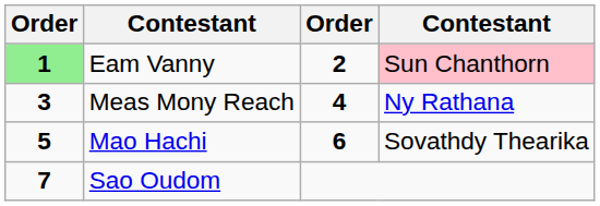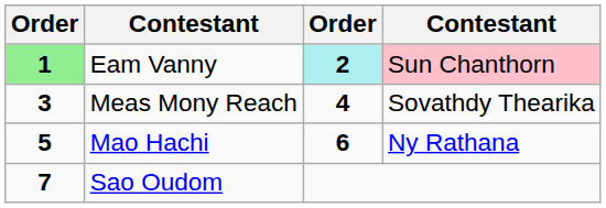Eam Vanny | column 3: no background -> paleturquoise background
Meas Mony Reach | column 4: Ny Rathana -> Sovathdy Thearika
Mao Hachi | column 4: Sovathdy Thearika -> Ny Rathana
